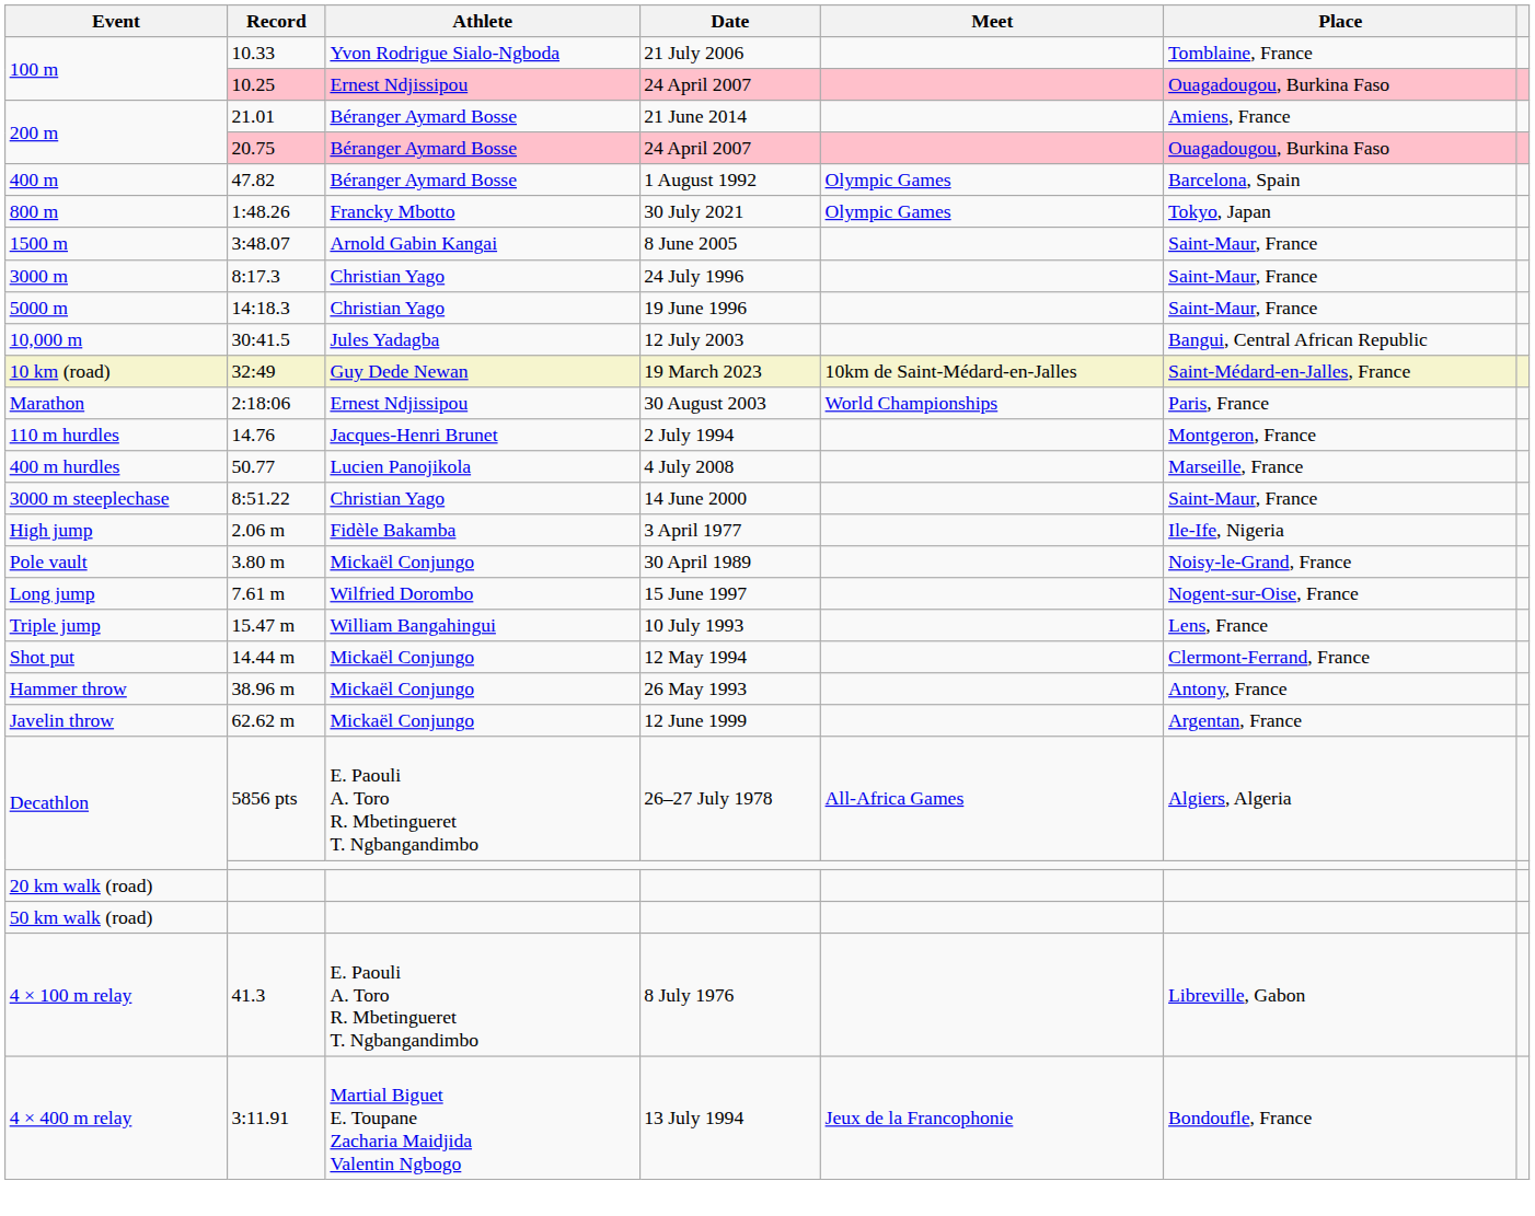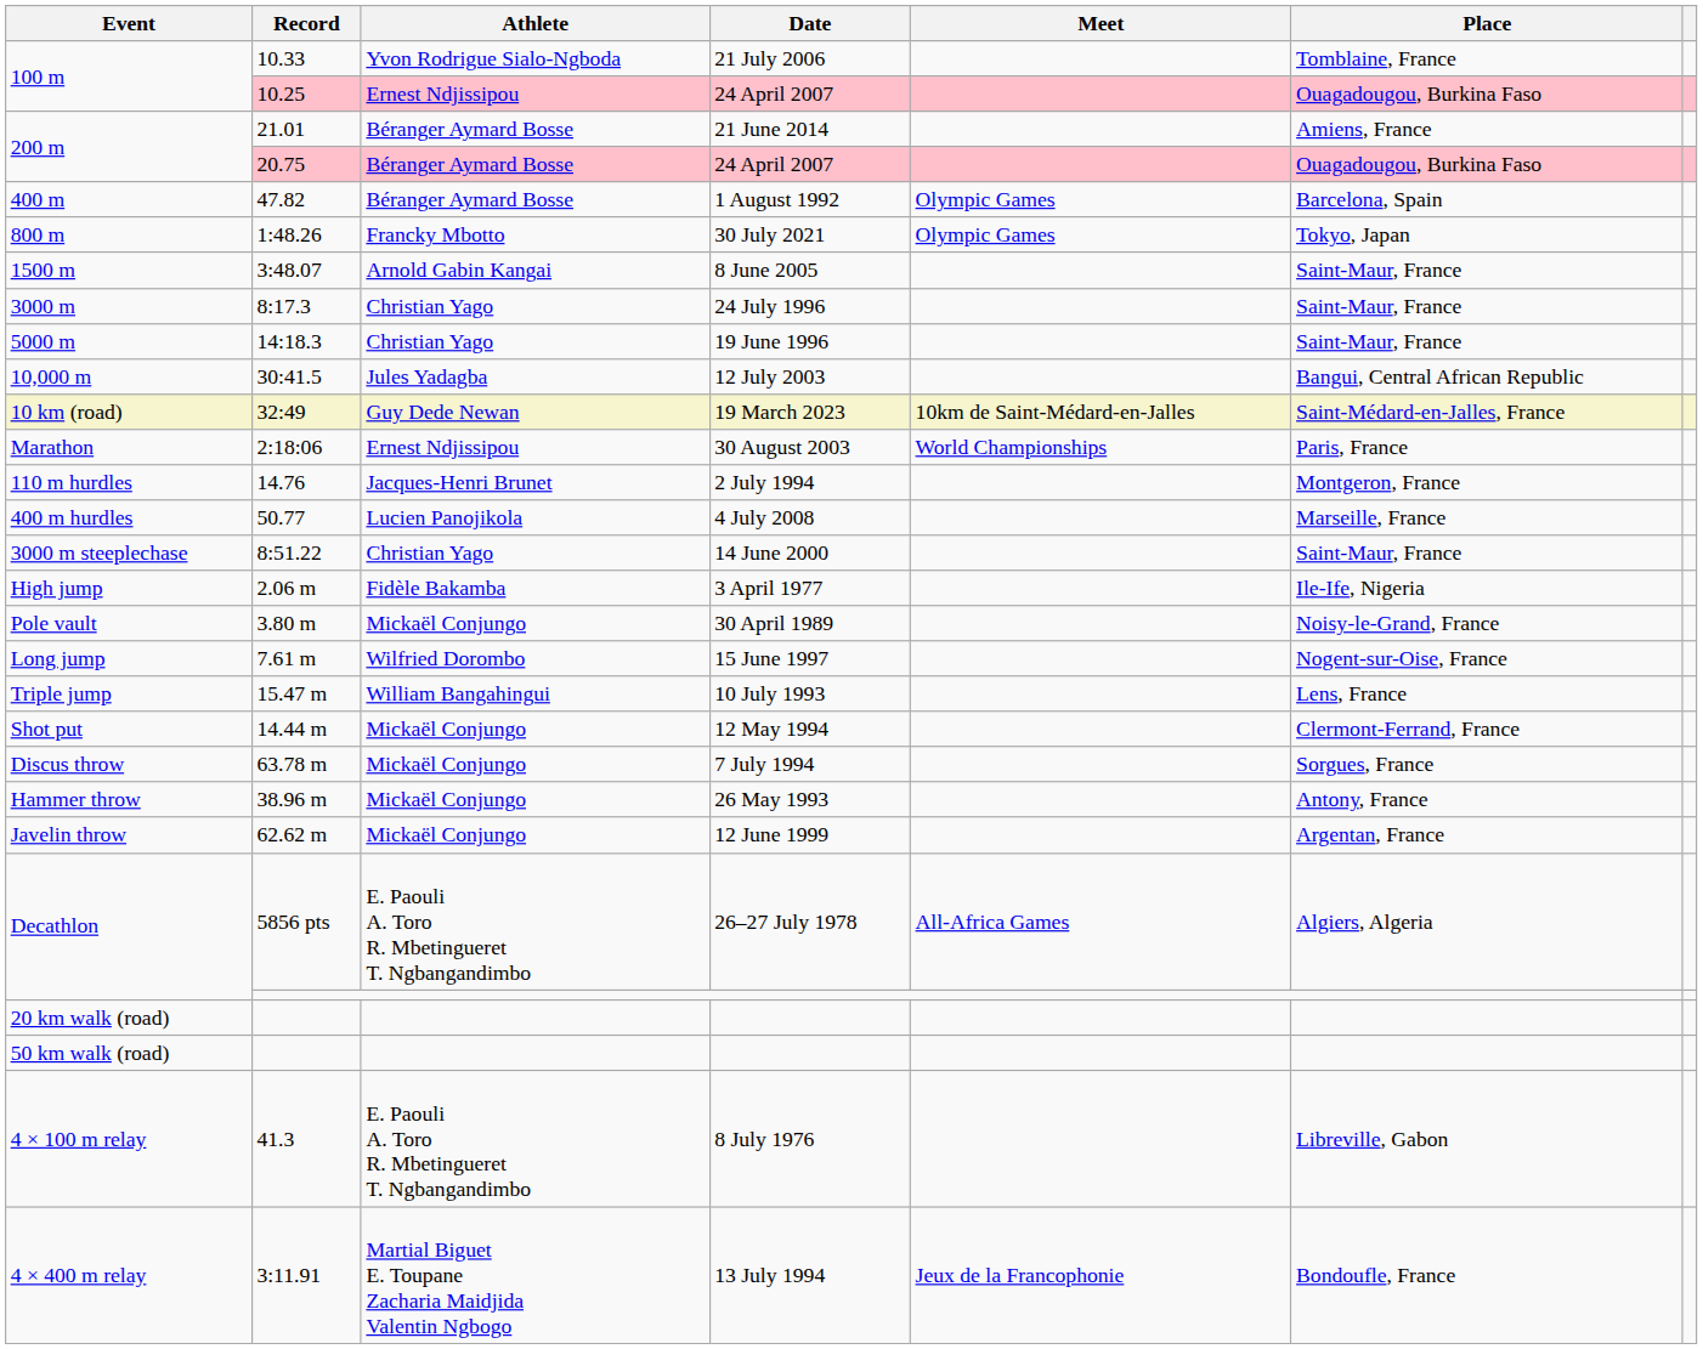+ row: Discus throw | 63.78 m | Mickaël Conjungo | 7 July 1994 | Sorgues, France
